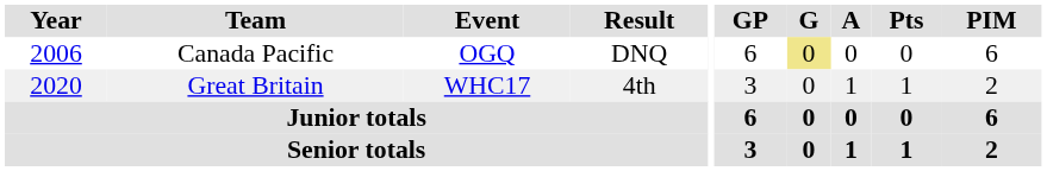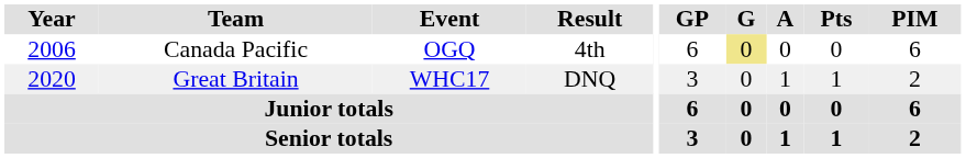Canada Pacific | Result: DNQ -> 4th
Great Britain | Result: 4th -> DNQ
